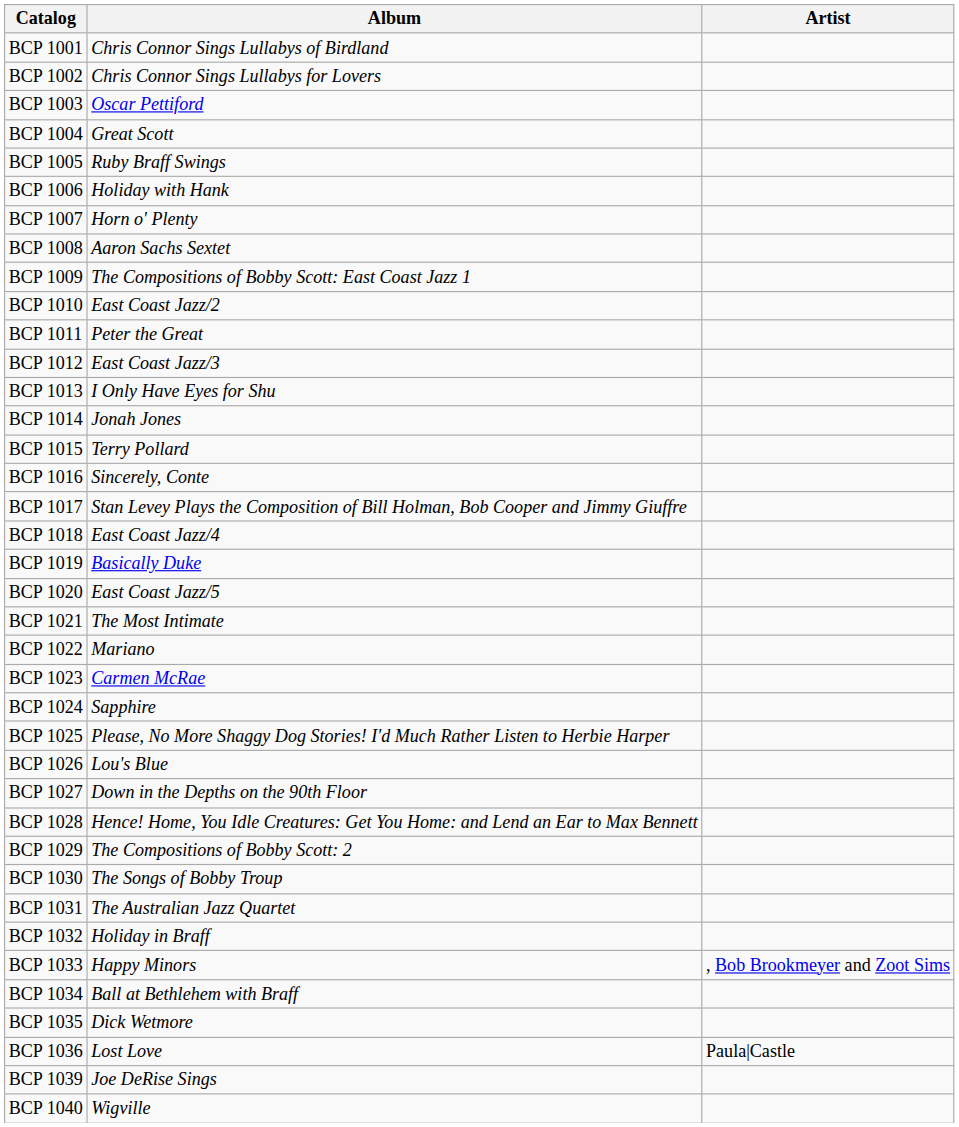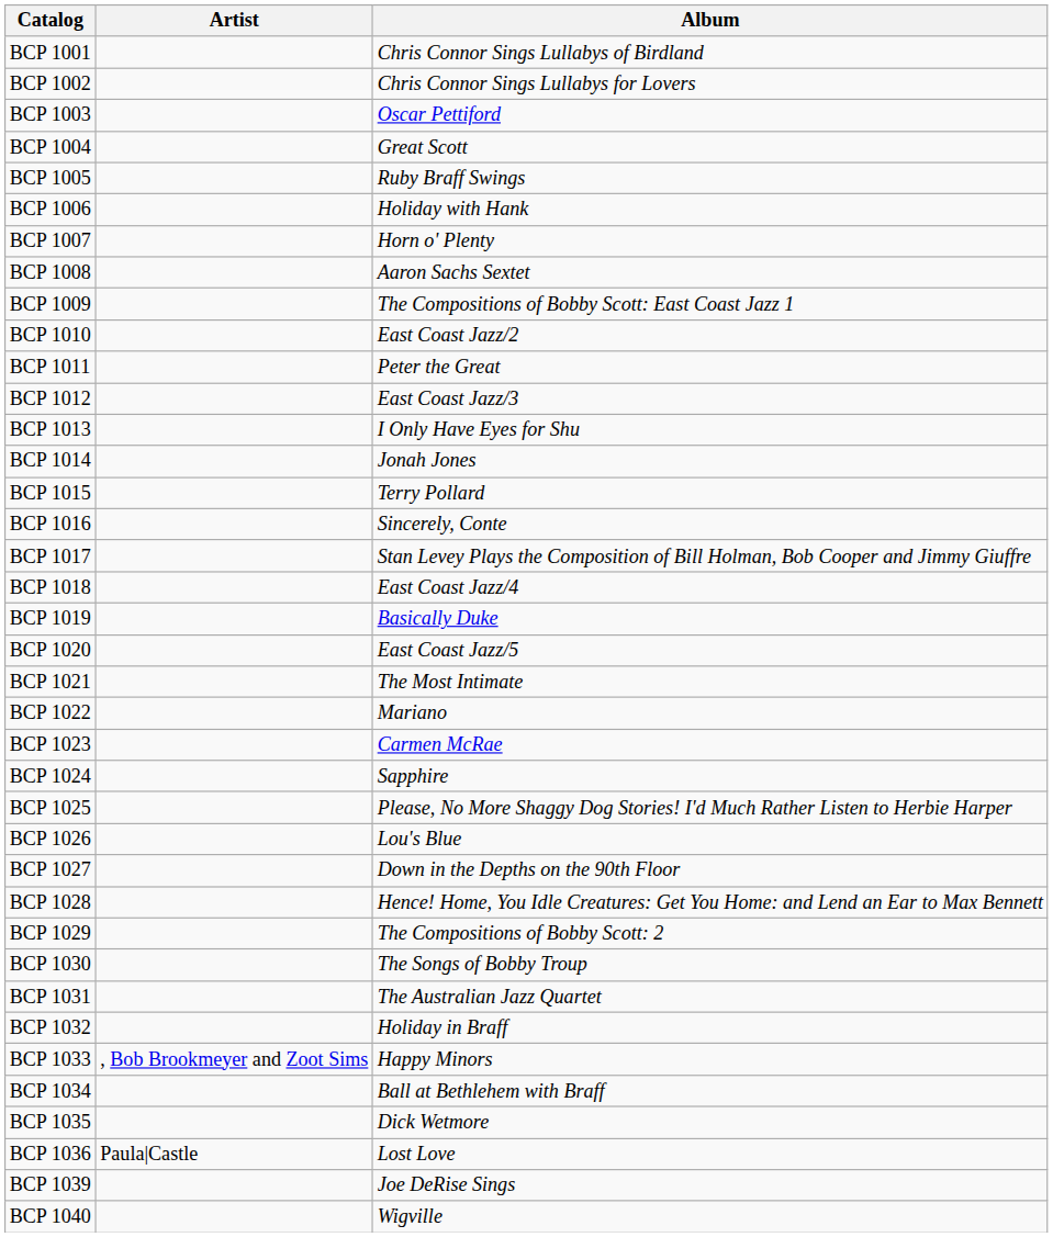columns swapped: Artist <-> Album
